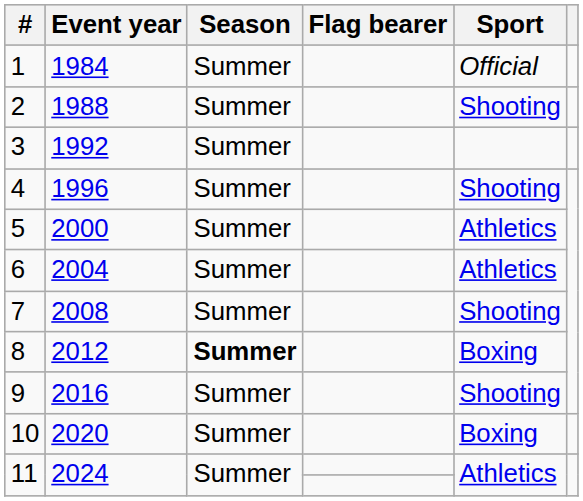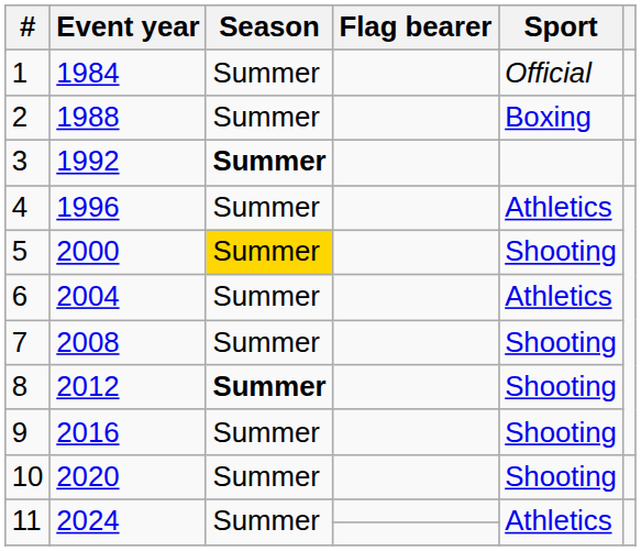2 | Sport: Shooting -> Boxing
3 | Season: normal -> bold
4 | Sport: Shooting -> Athletics
5 | Season: no background -> gold background
5 | Sport: Athletics -> Shooting
8 | Sport: Boxing -> Shooting
10 | Sport: Boxing -> Shooting
